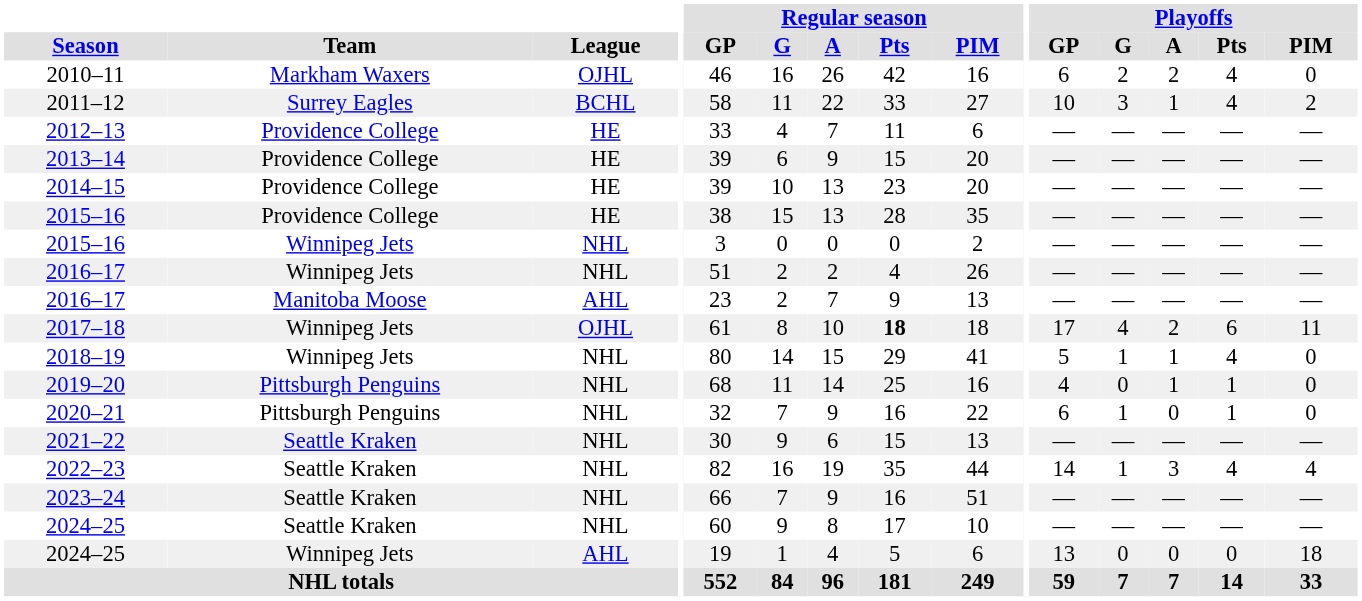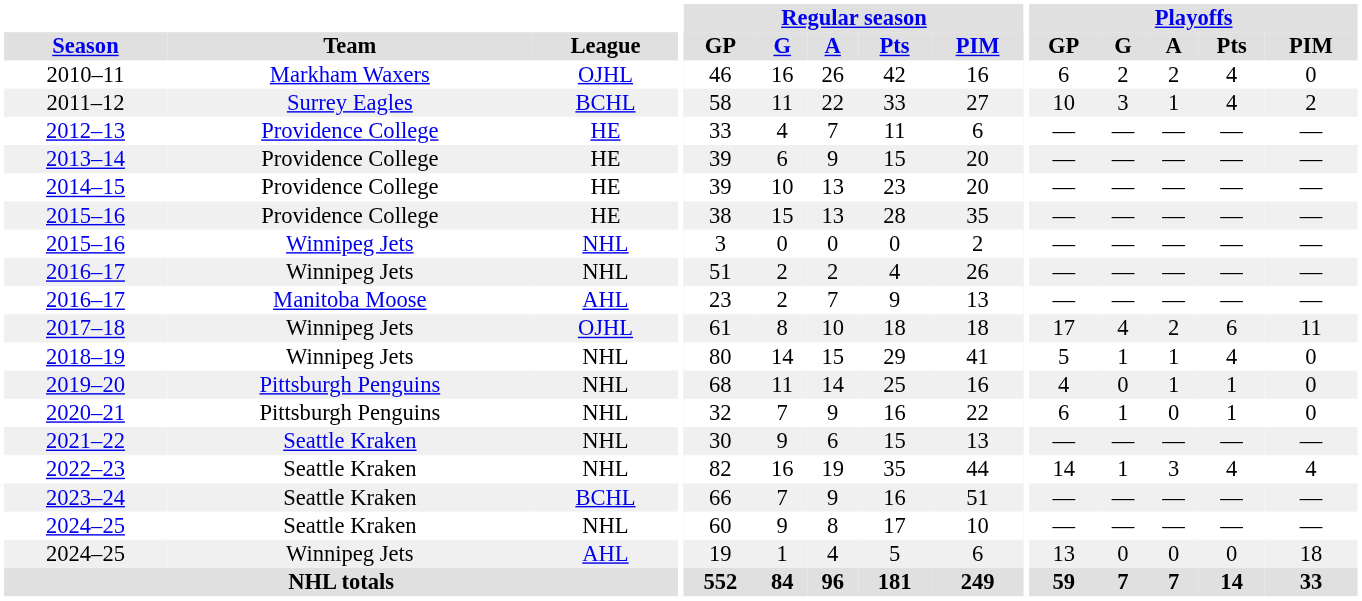2017–18 | Regular season / Pts: bold -> normal
2023–24 | League: NHL -> BCHL
